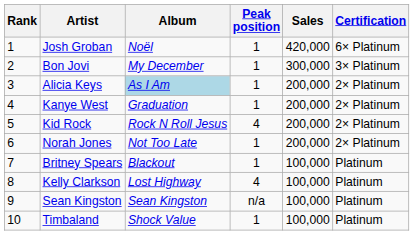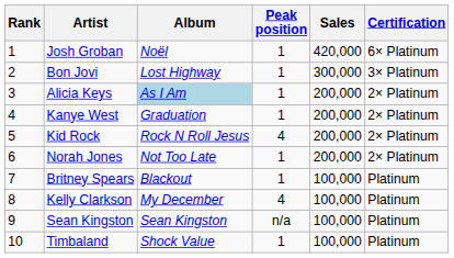Bon Jovi | Album: My December -> Lost Highway
Kelly Clarkson | Album: Lost Highway -> My December
